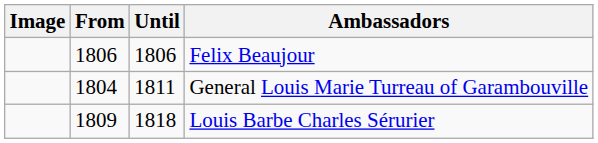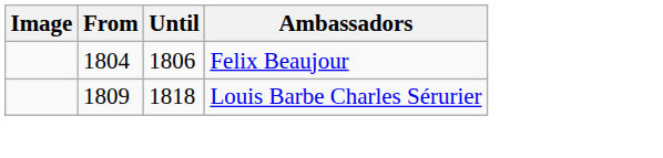Felix Beaujour | From: 1806 -> 1804
- row: 1804 | 1811 | General Louis Marie Turreau of Garambouville
